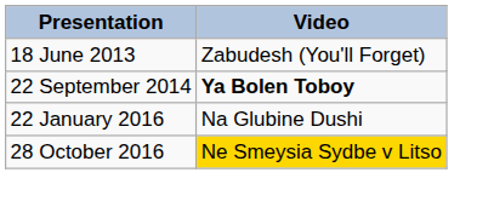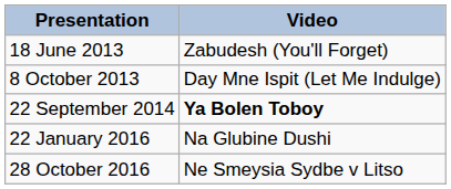+ row: 8 October 2013 | Day Mne Ispit (Let Me Indulge)
28 October 2016 | Video: gold background -> no background
